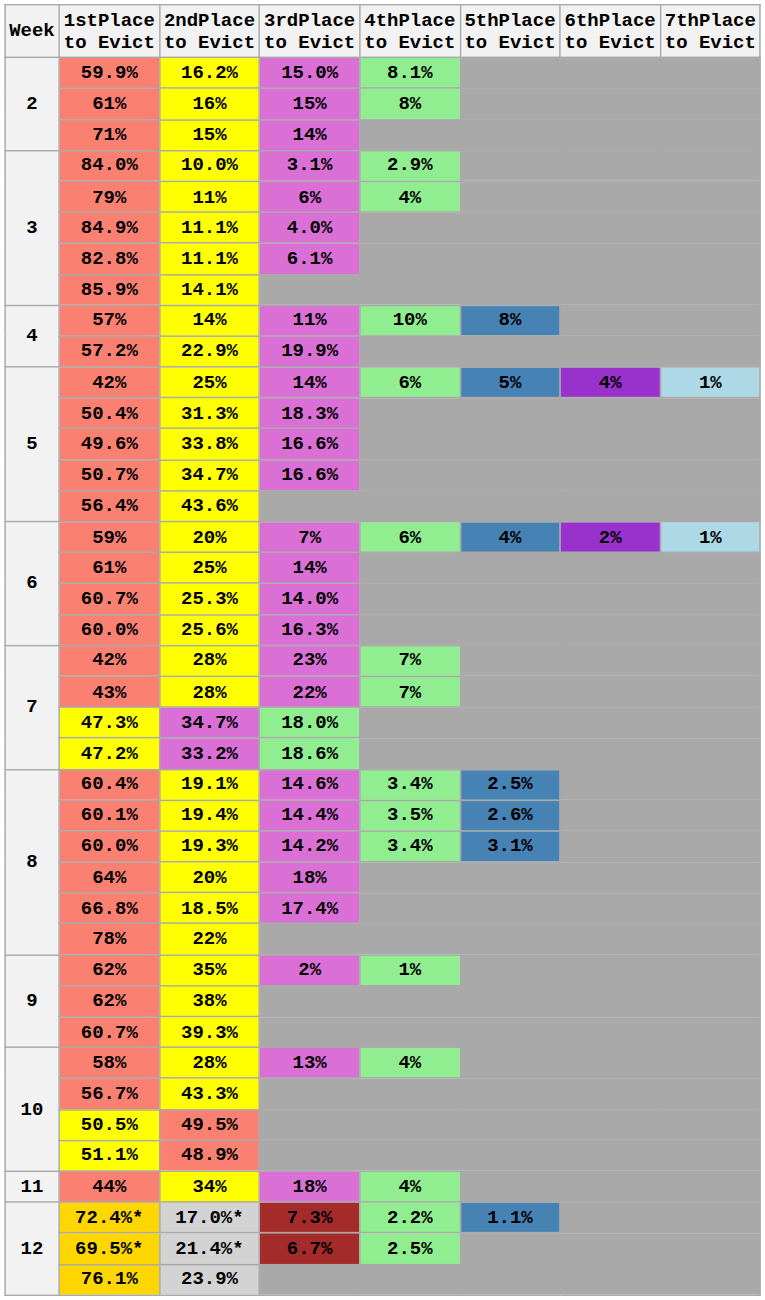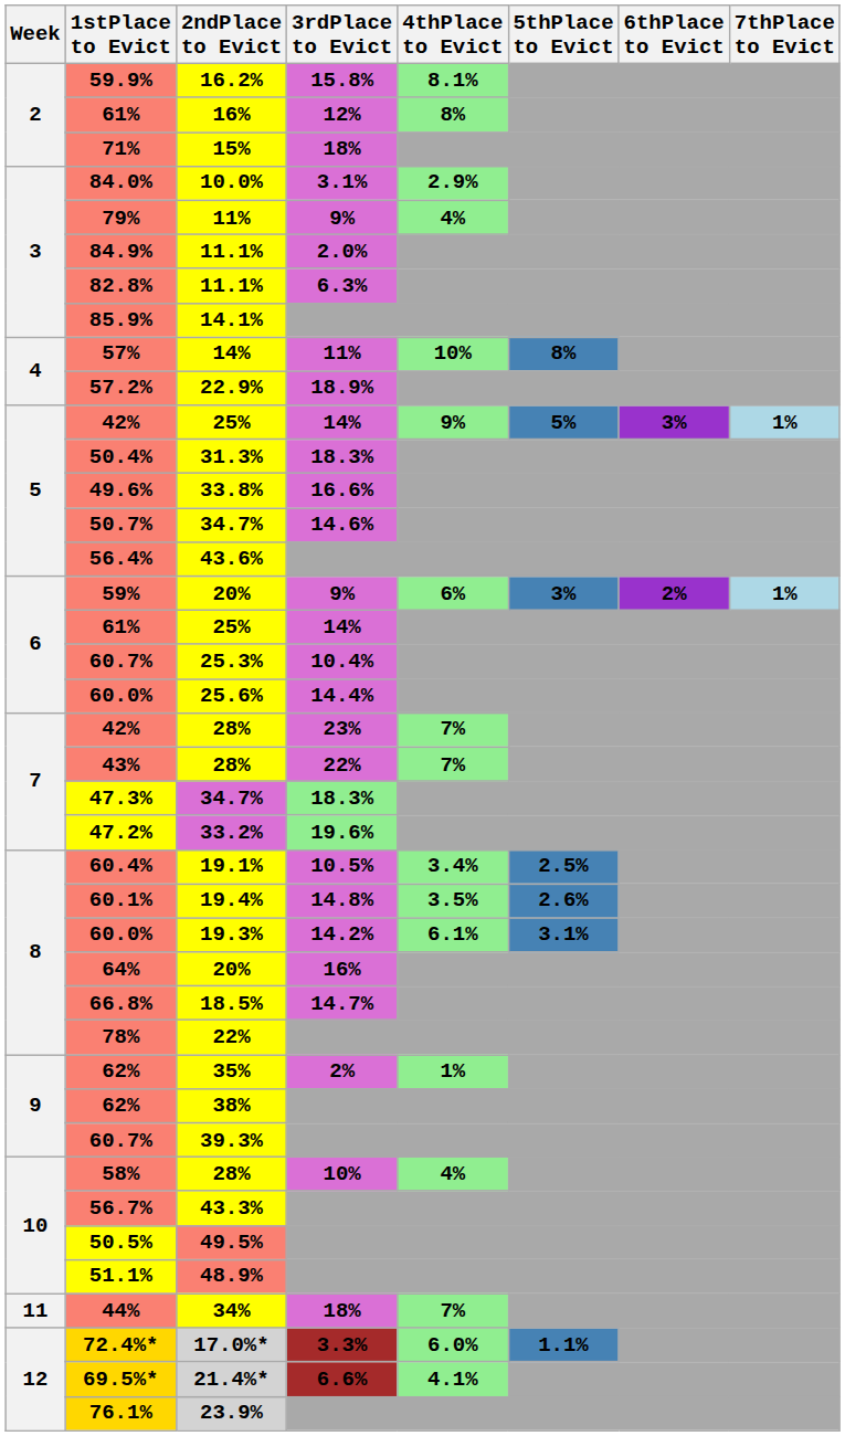59.9% | 3rdPlace to Evict: 15.0% -> 15.8%
61% / 16% | 3rdPlace to Evict: 15% -> 12%
71% | 3rdPlace to Evict: 14% -> 18%
79% | 3rdPlace to Evict: 6% -> 9%
84.9% | 3rdPlace to Evict: 4.0% -> 2.0%
82.8% | 3rdPlace to Evict: 6.1% -> 6.3%
57.2% | 3rdPlace to Evict: 19.9% -> 18.9%
42% / 25% | 4thPlace to Evict: 6% -> 9%
42% / 25% | 6thPlace to Evict: 4% -> 3%
50.7% | 3rdPlace to Evict: 16.6% -> 14.6%
59% | 3rdPlace to Evict: 7% -> 9%
59% | 5thPlace to Evict: 4% -> 3%
60.7% / 25.3% | 3rdPlace to Evict: 14.0% -> 10.4%
60.0% / 25.6% | 3rdPlace to Evict: 16.3% -> 14.4%
47.3% | 3rdPlace to Evict: 18.0% -> 18.3%
47.2% | 3rdPlace to Evict: 18.6% -> 19.6%
60.4% | 3rdPlace to Evict: 14.6% -> 10.5%
60.1% | 3rdPlace to Evict: 14.4% -> 14.8%
60.0% / 19.3% | 4thPlace to Evict: 3.4% -> 6.1%
64% | 3rdPlace to Evict: 18% -> 16%
66.8% | 3rdPlace to Evict: 17.4% -> 14.7%
58% | 3rdPlace to Evict: 13% -> 10%
44% | 4thPlace to Evict: 4% -> 7%
72.4%* | 3rdPlace to Evict: 7.3% -> 3.3%
72.4%* | 4thPlace to Evict: 2.2% -> 6.0%
69.5%* | 3rdPlace to Evict: 6.7% -> 6.6%
69.5%* | 4thPlace to Evict: 2.5% -> 4.1%
